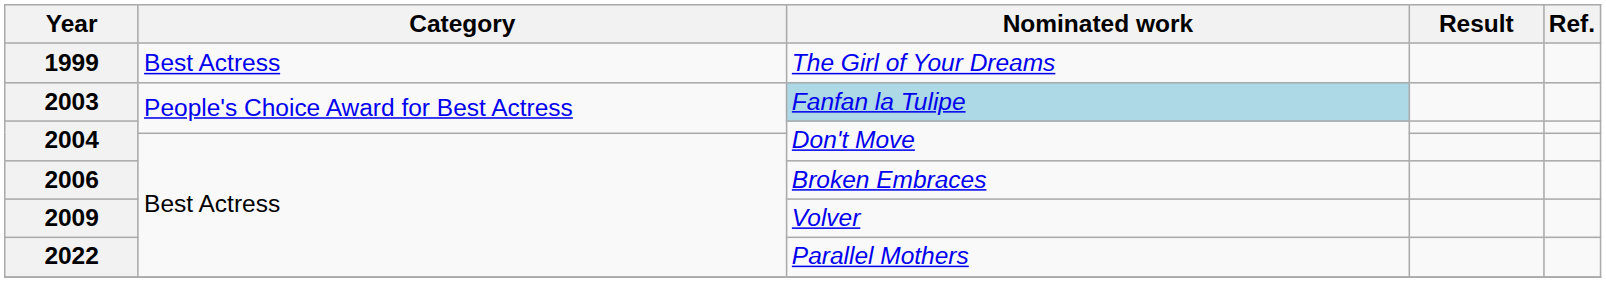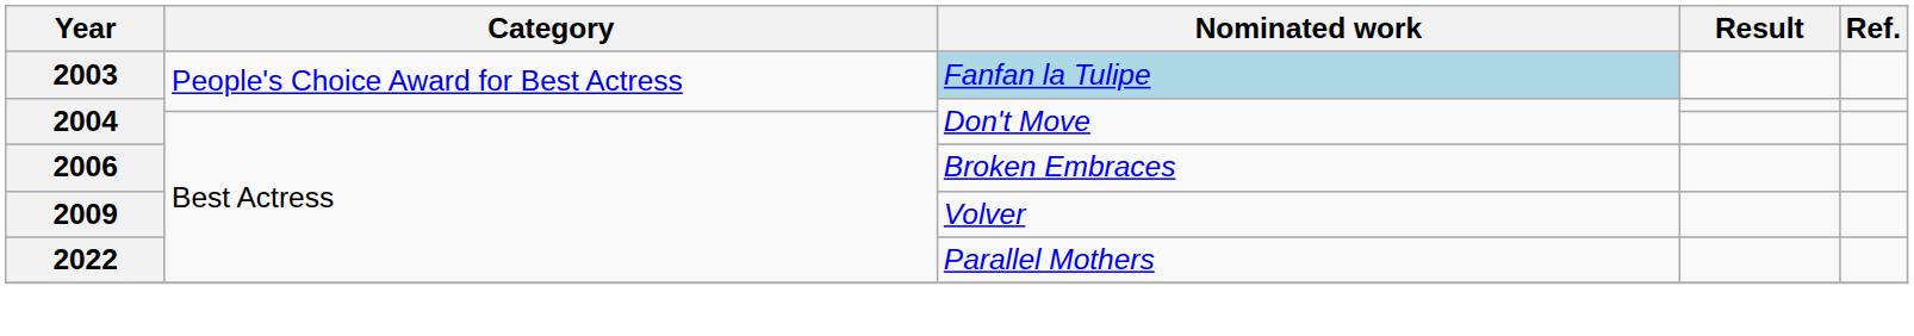- row: 1999 | Best Actress | The Girl of Your Dreams
